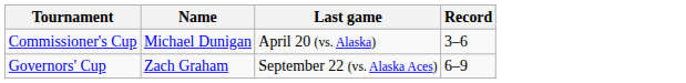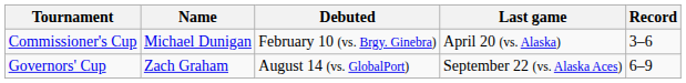+ column: Debuted | February 10 (vs. Brgy. Ginebra) | August 14 (vs. GlobalPort)
